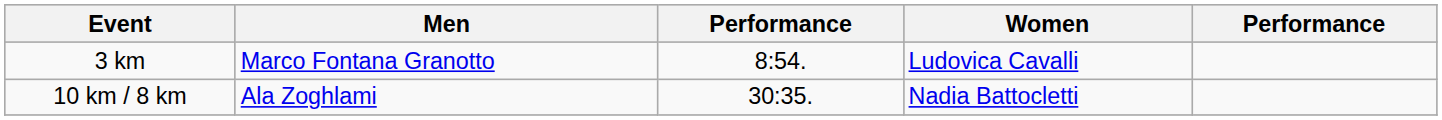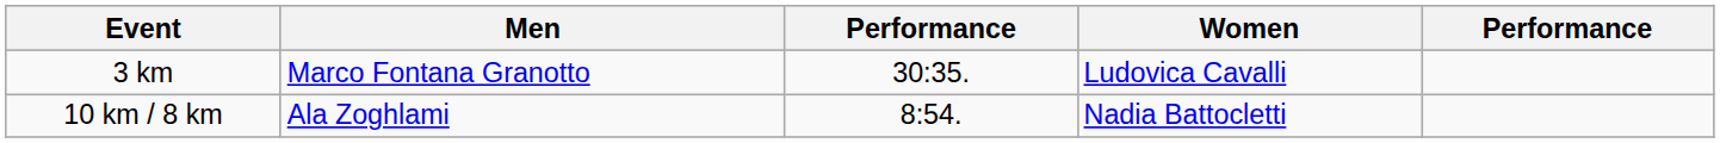3 km | column 3: 8:54. -> 30:35.
10 km / 8 km | column 3: 30:35. -> 8:54.
